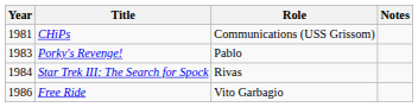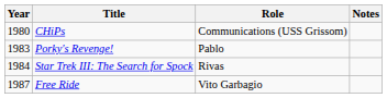CHiPs | Year: 1981 -> 1980
Free Ride | Year: 1986 -> 1987
